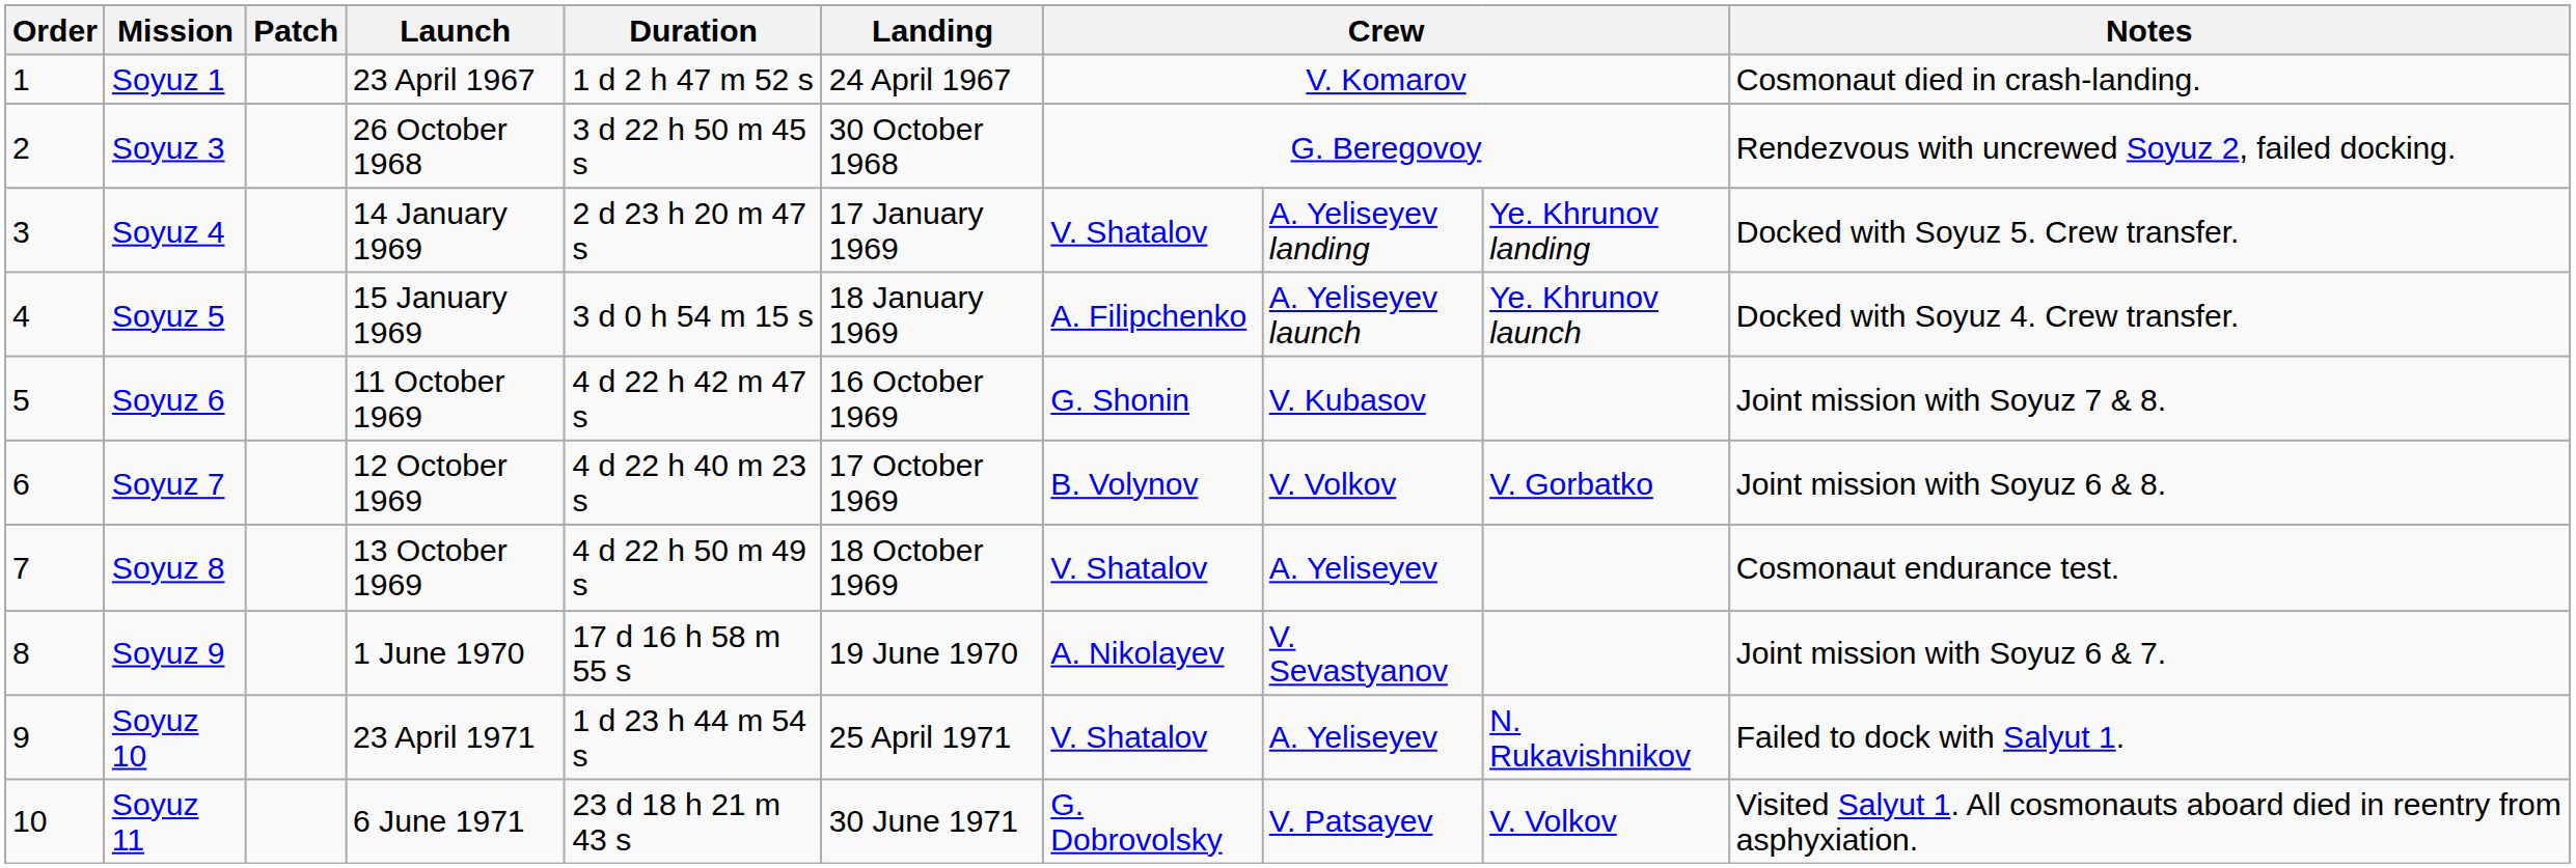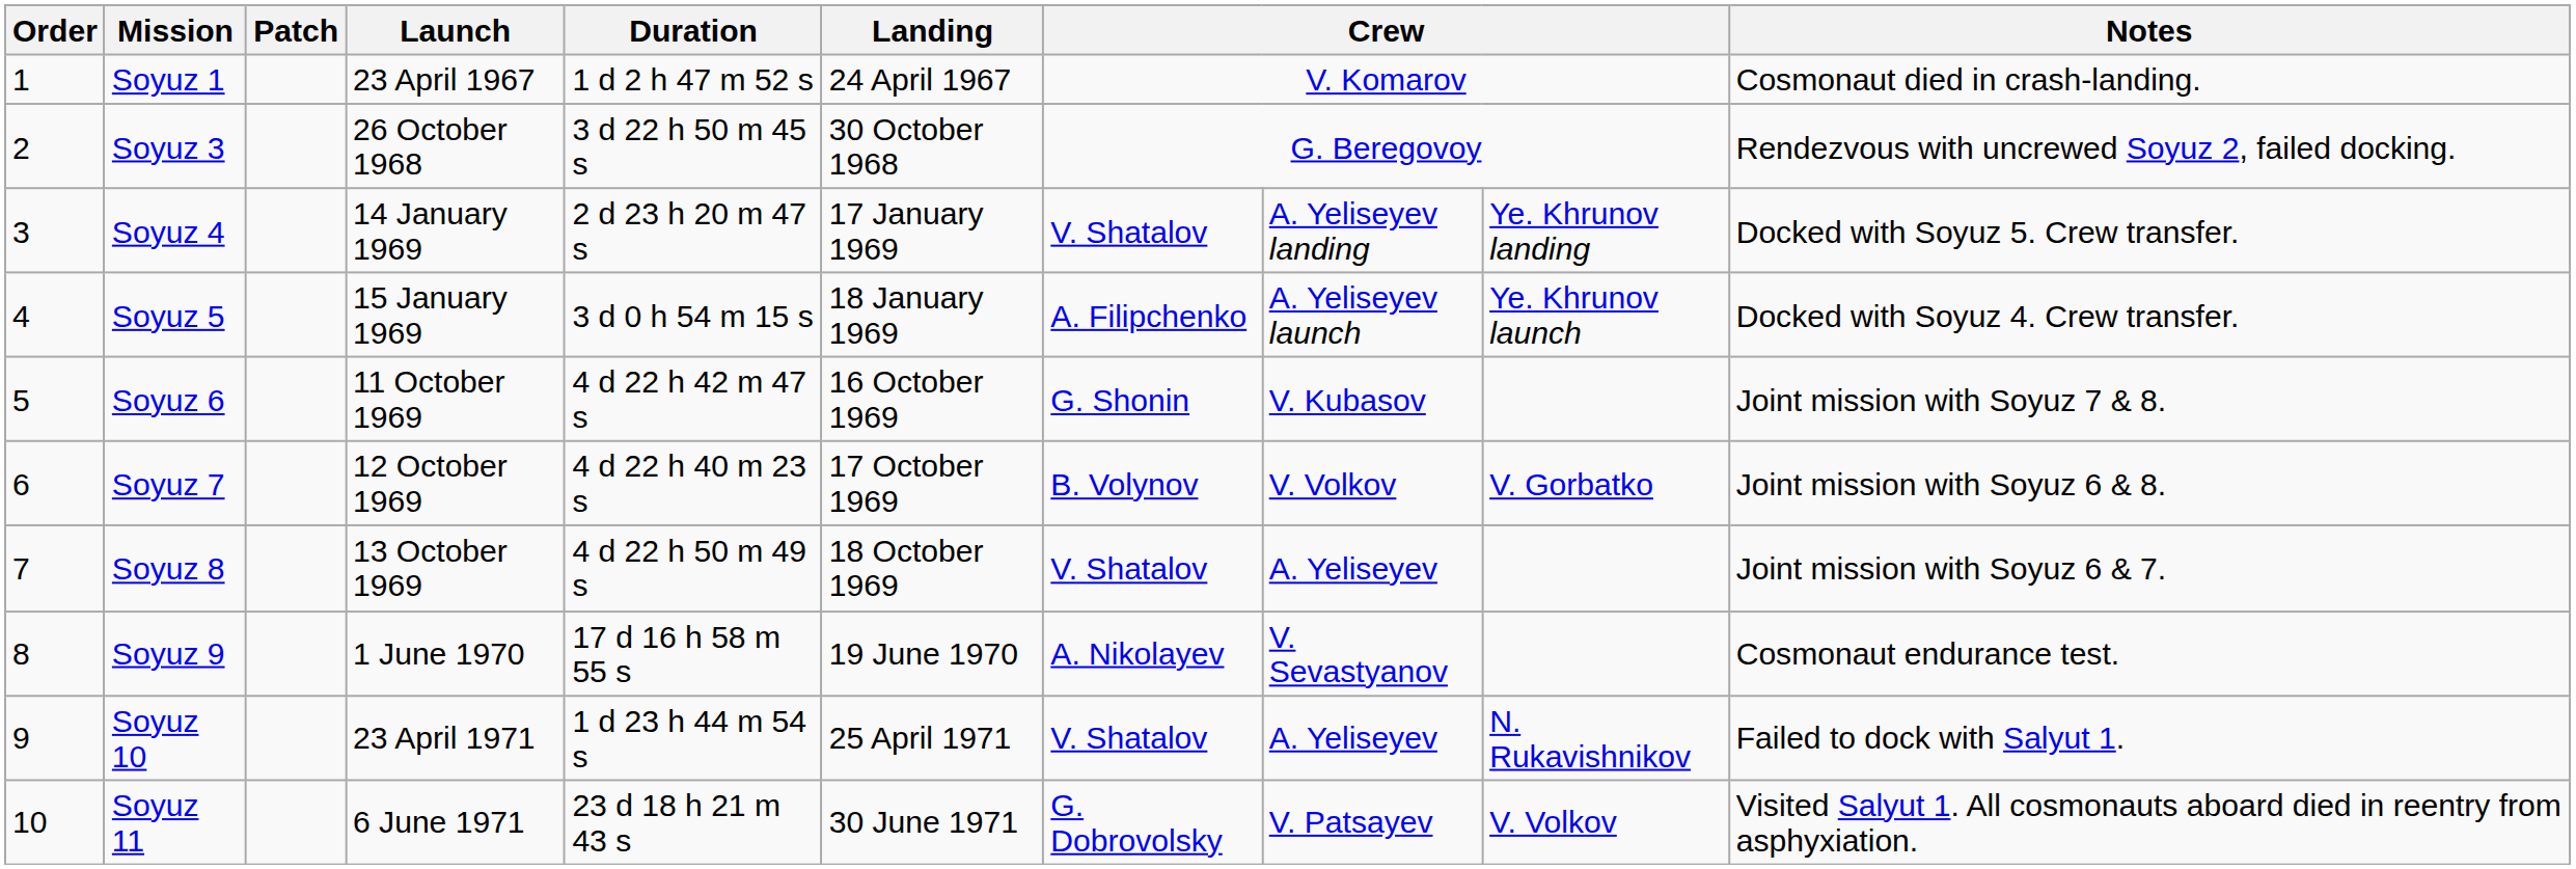Soyuz 8 | Notes: Cosmonaut endurance test. -> Joint mission with Soyuz 6 & 7.
Soyuz 9 | Notes: Joint mission with Soyuz 6 & 7. -> Cosmonaut endurance test.
